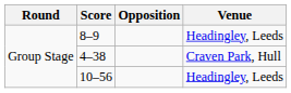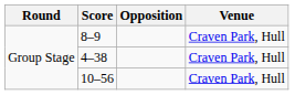8–9 | Venue: Headingley, Leeds -> Craven Park, Hull
10–56 | Venue: Headingley, Leeds -> Craven Park, Hull
